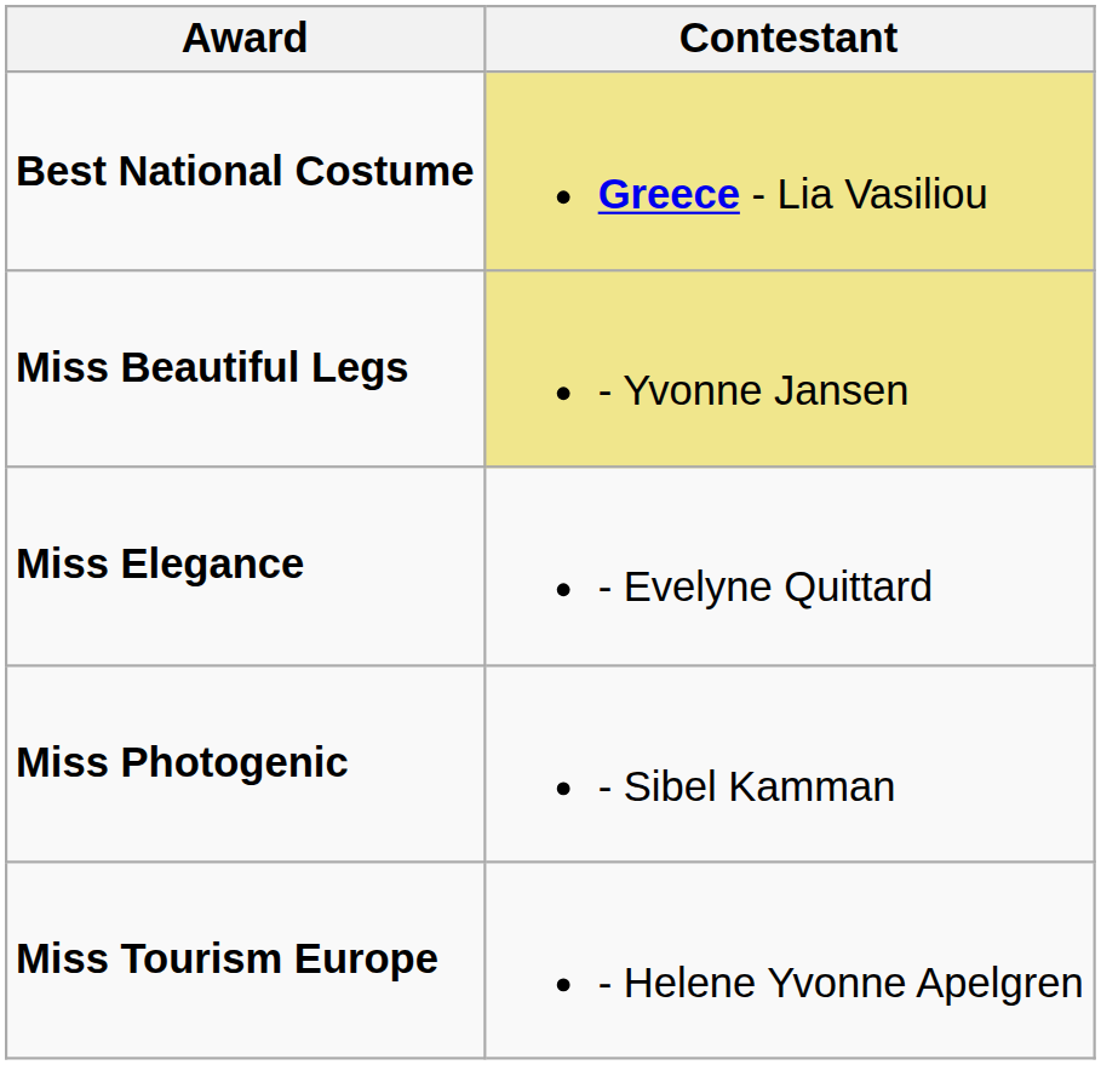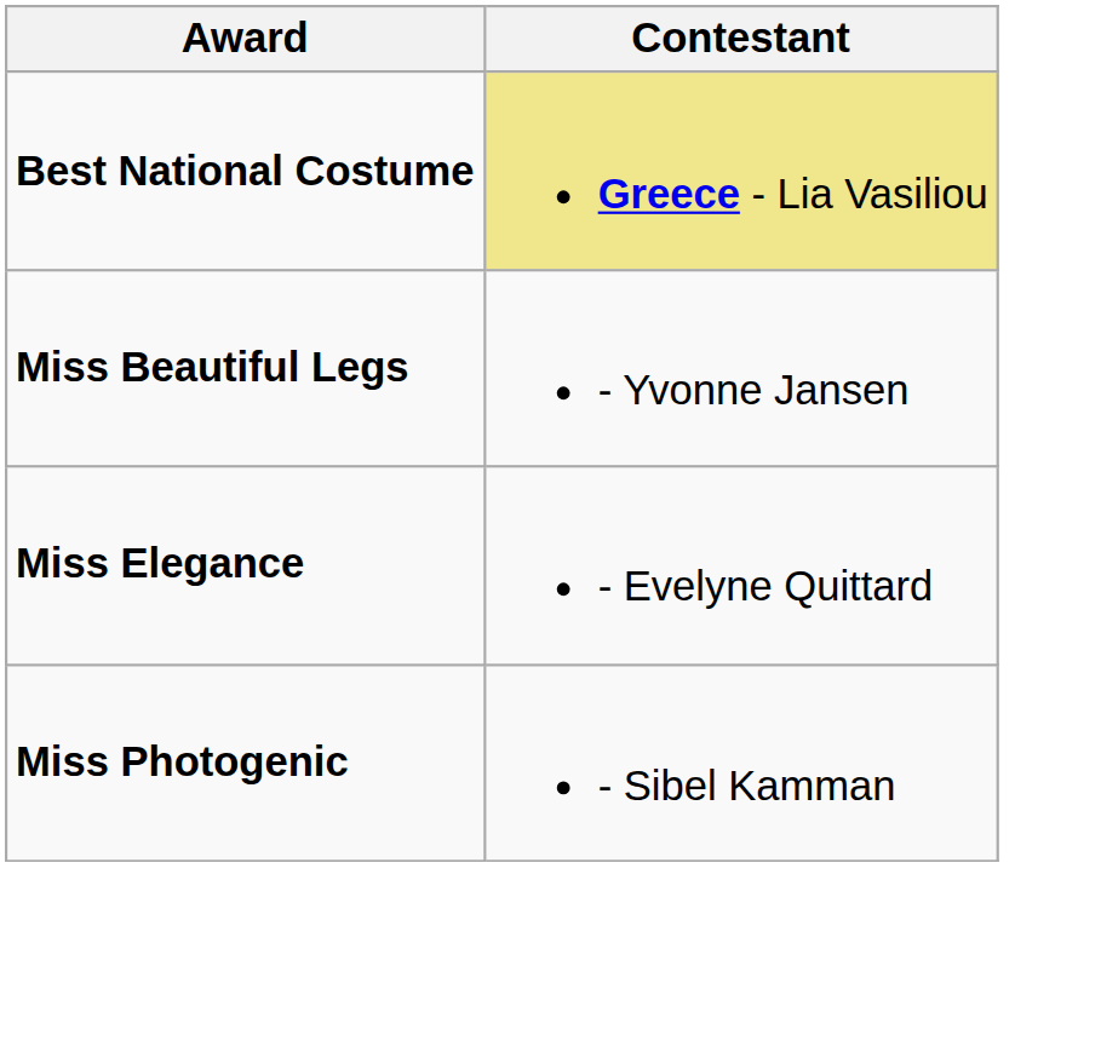Miss Beautiful Legs | Contestant: khaki background -> no background
- row: Miss Tourism Europe | - Helene Yvonne Apelgren
